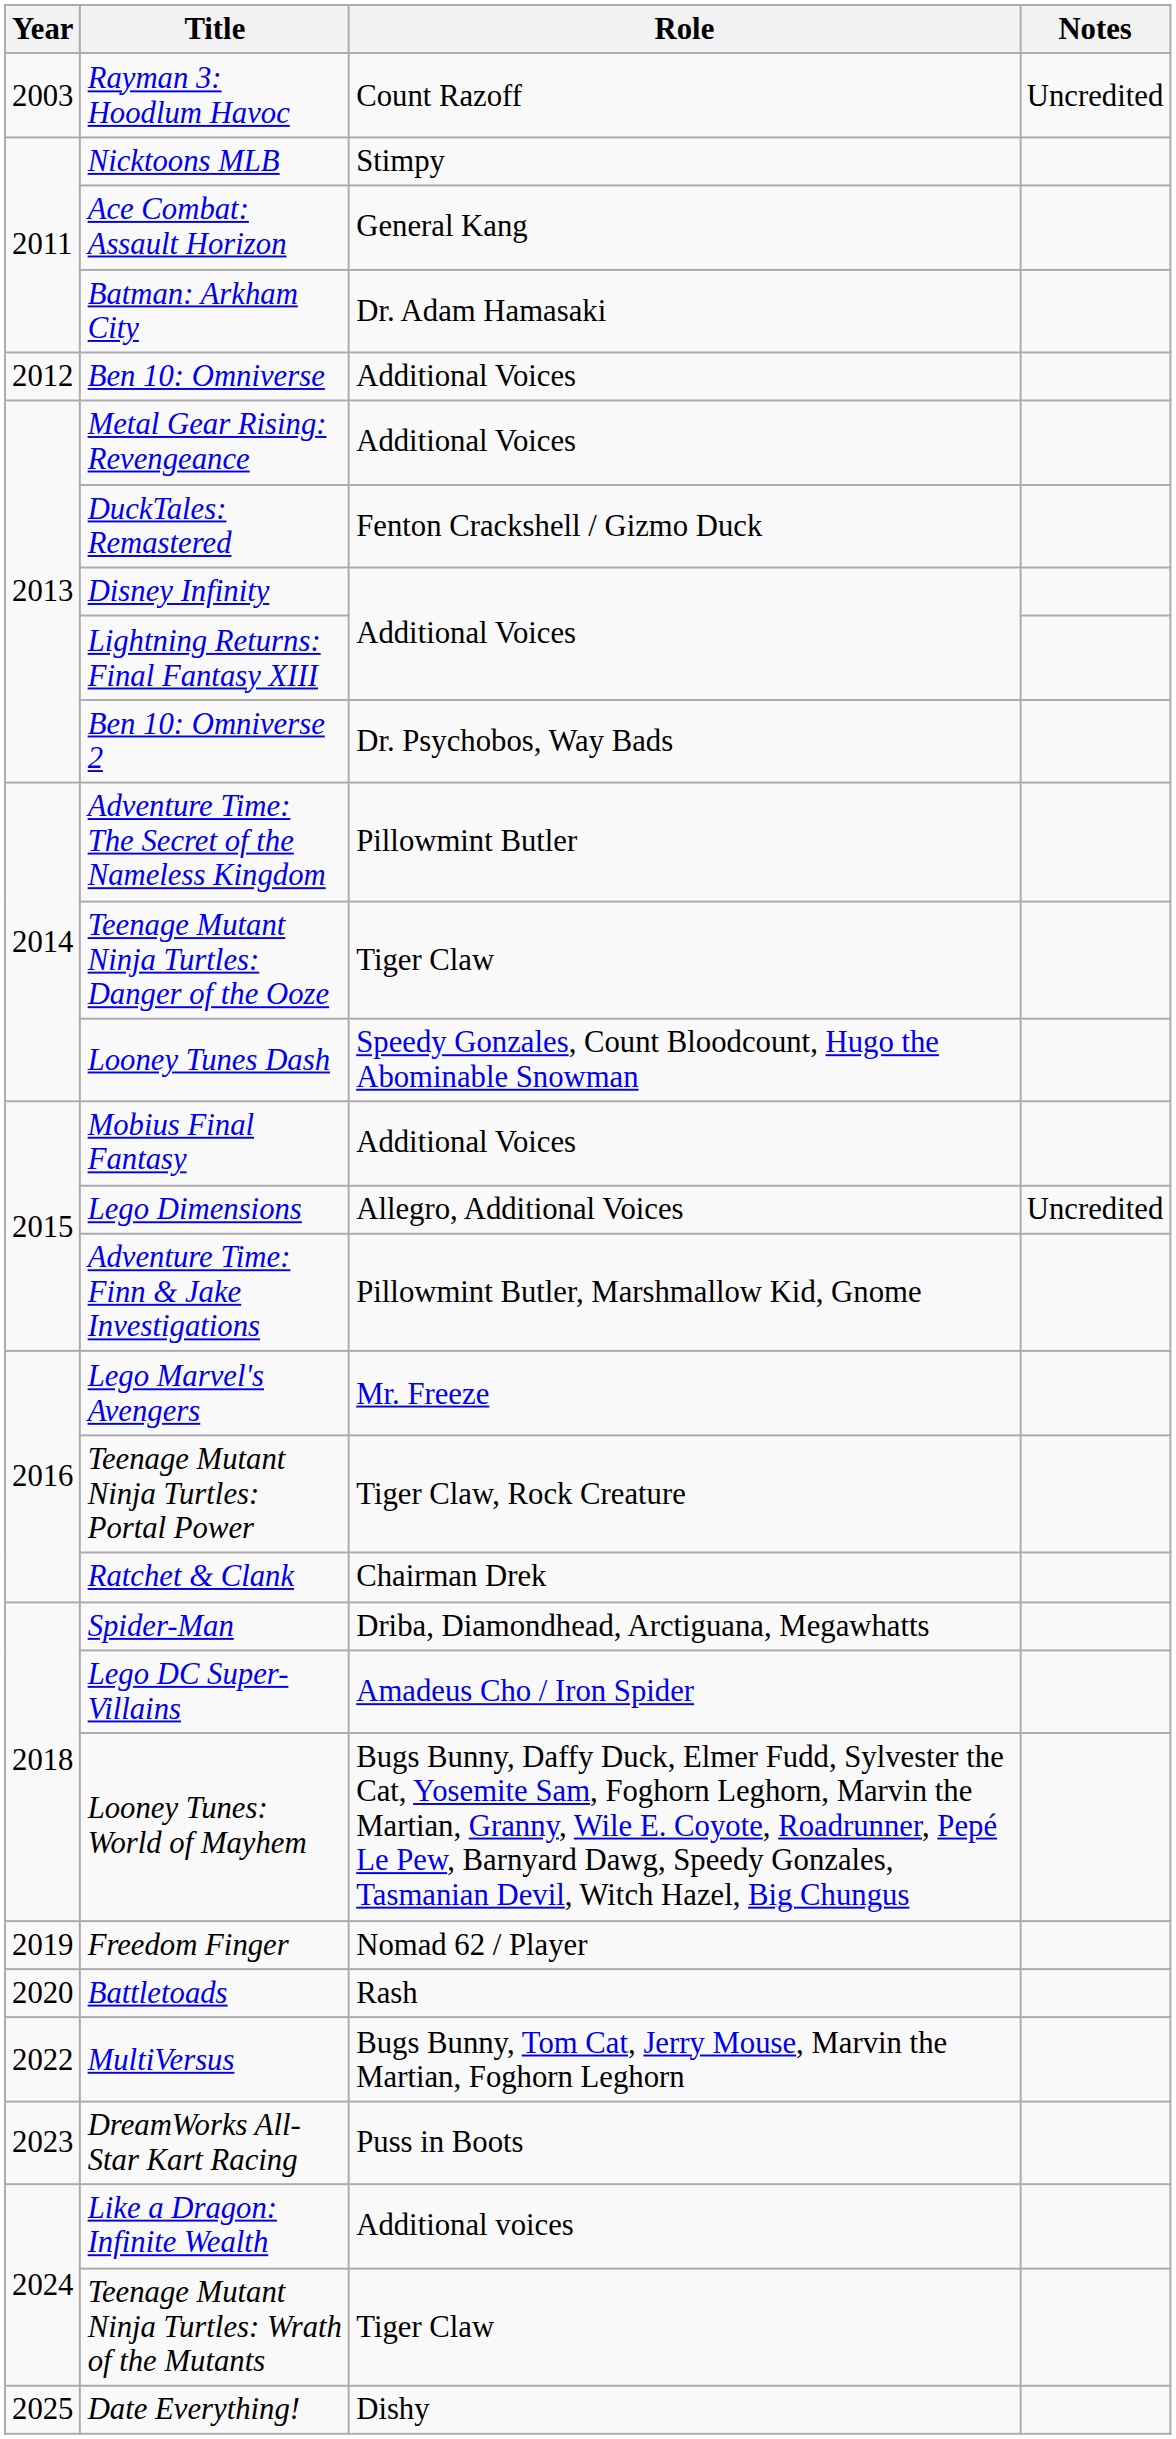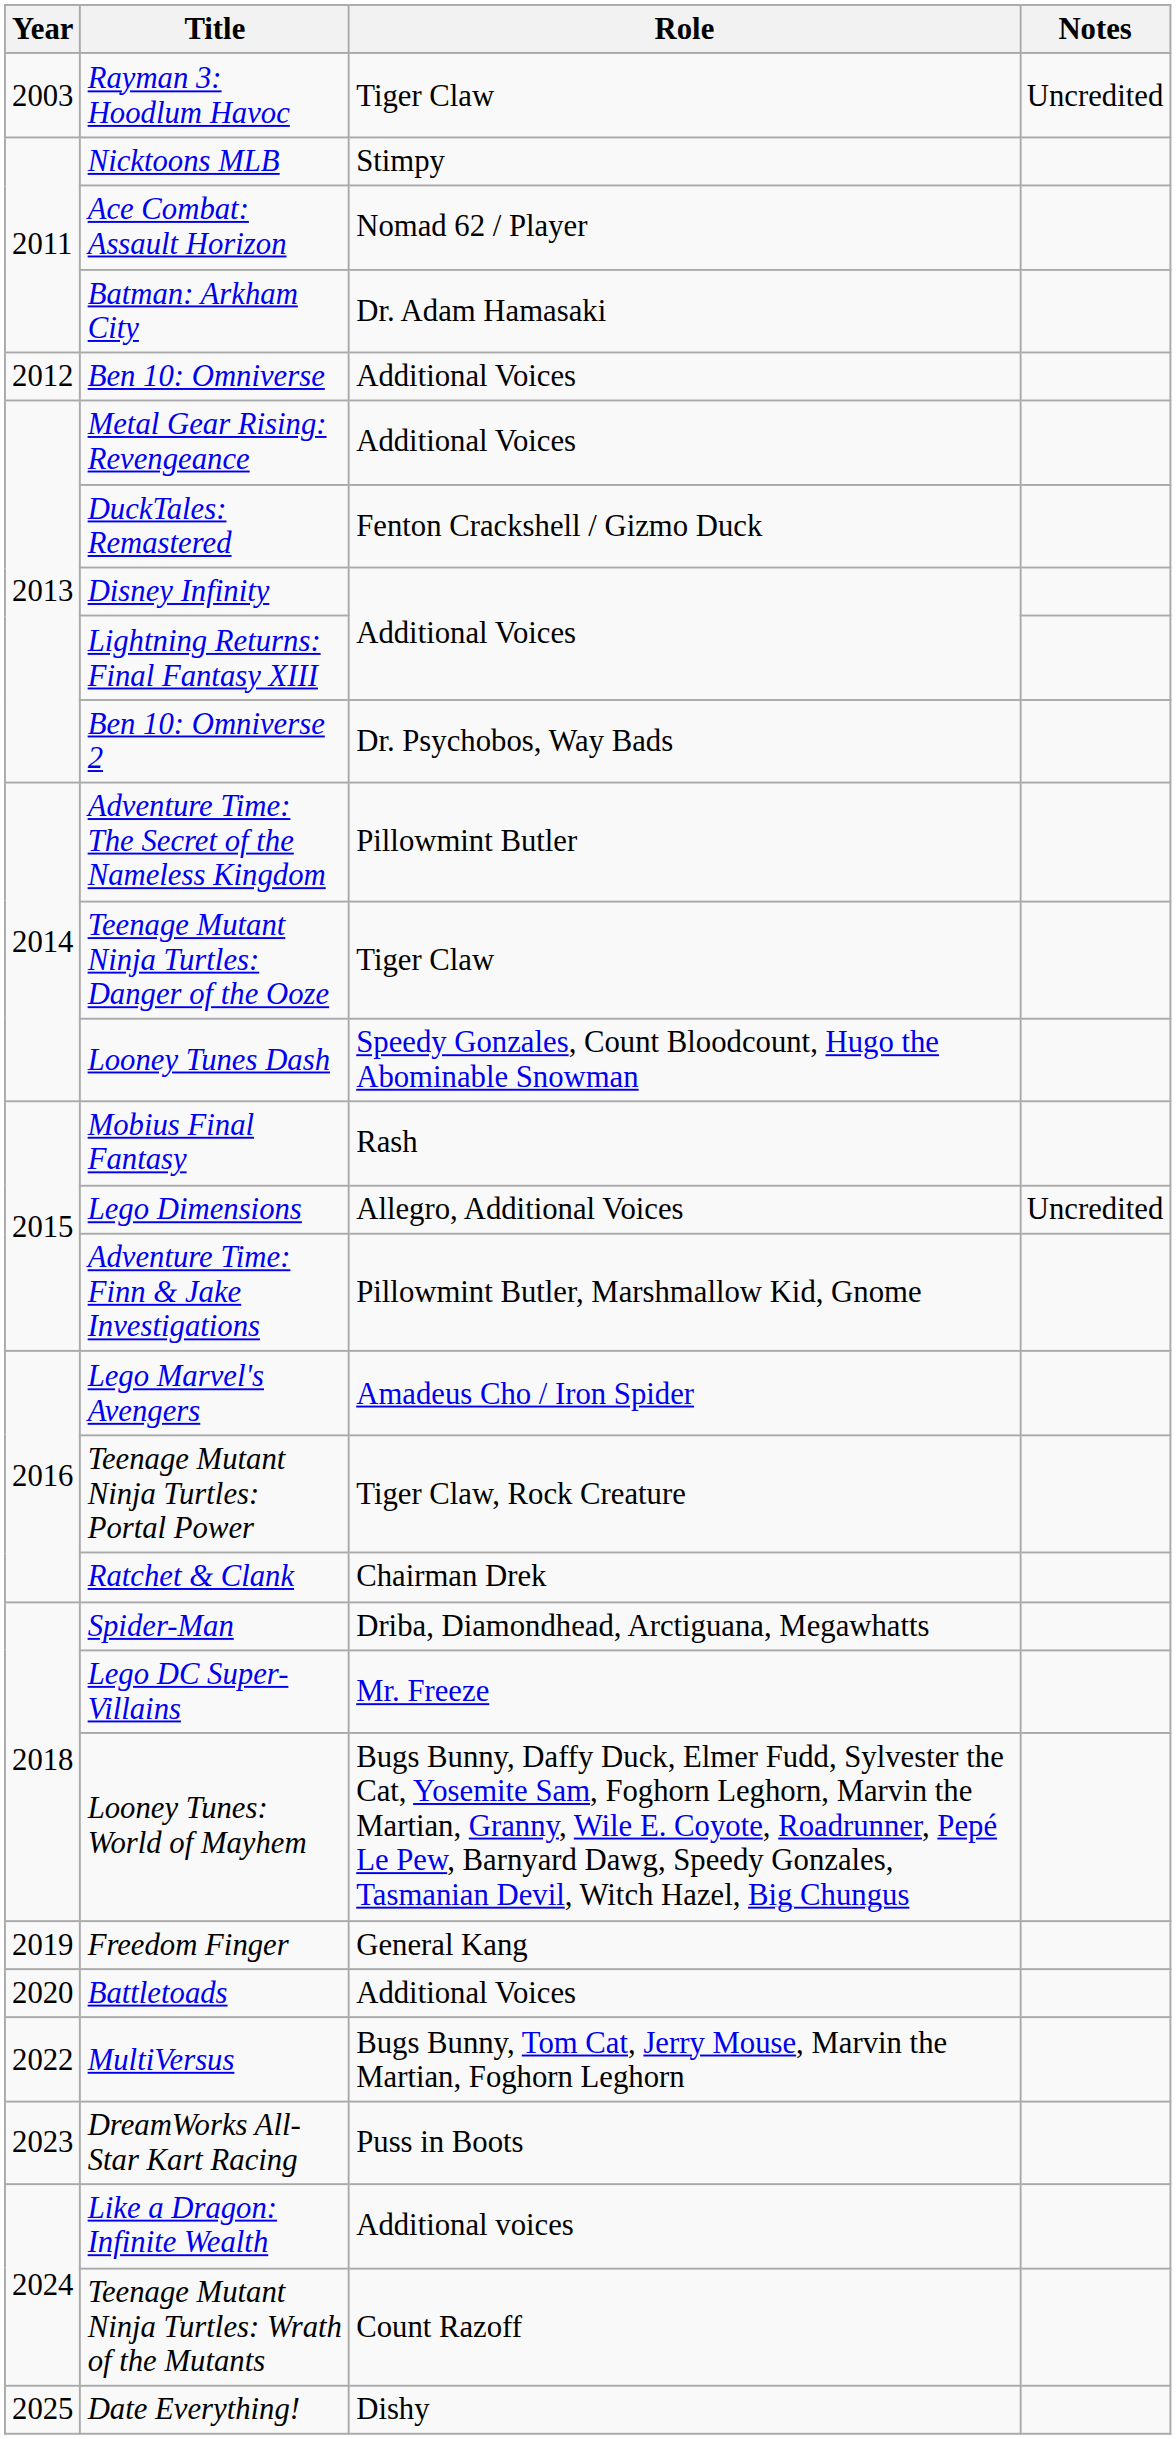Rayman 3: Hoodlum Havoc | Role: Count Razoff -> Tiger Claw
Ace Combat: Assault Horizon | Role: General Kang -> Nomad 62 / Player
Mobius Final Fantasy | Role: Additional Voices -> Rash
Lego Marvel's Avengers | Role: Mr. Freeze -> Amadeus Cho / Iron Spider
Lego DC Super-Villains | Role: Amadeus Cho / Iron Spider -> Mr. Freeze
Freedom Finger | Role: Nomad 62 / Player -> General Kang
Battletoads | Role: Rash -> Additional Voices
Teenage Mutant Ninja Turtles: Wrath of the Mutants | Role: Tiger Claw -> Count Razoff
